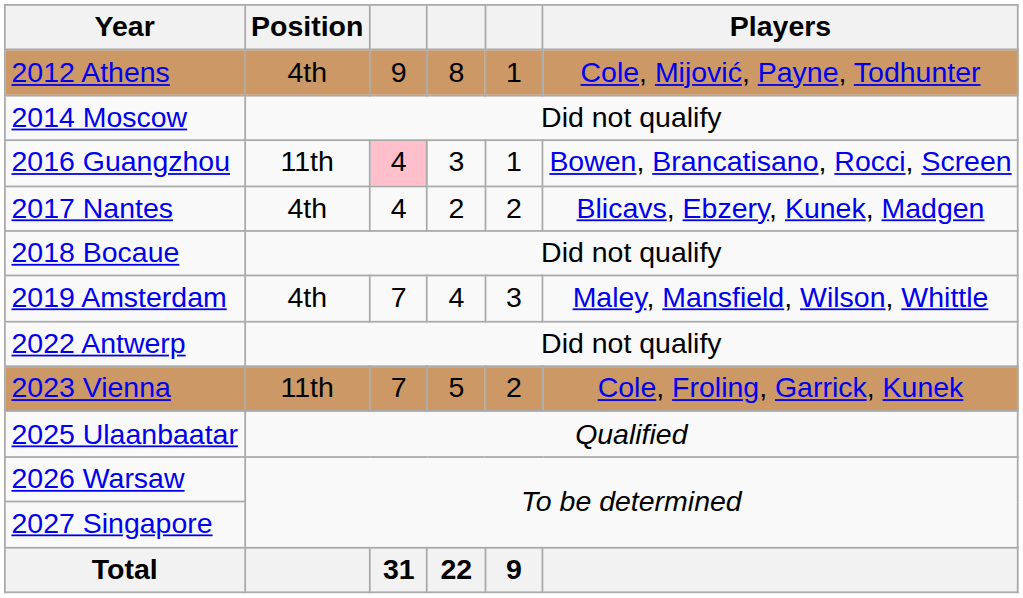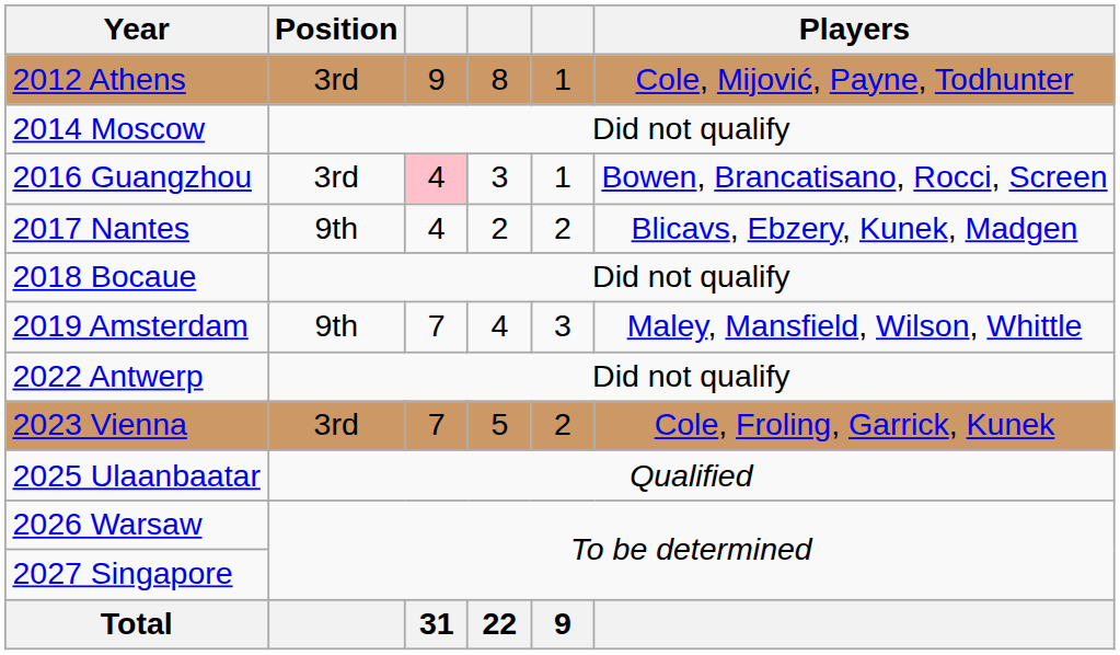2012 Athens | Position: 4th -> 3rd
2016 Guangzhou | Position: 11th -> 3rd
2017 Nantes | Position: 4th -> 9th
2019 Amsterdam | Position: 4th -> 9th
2023 Vienna | Position: 11th -> 3rd
